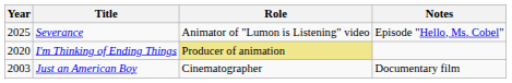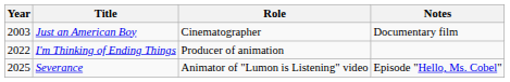rows swapped: Just an American Boy <-> Severance
I'm Thinking of Ending Things | Year: 2020 -> 2022
I'm Thinking of Ending Things | Role: khaki background -> no background
